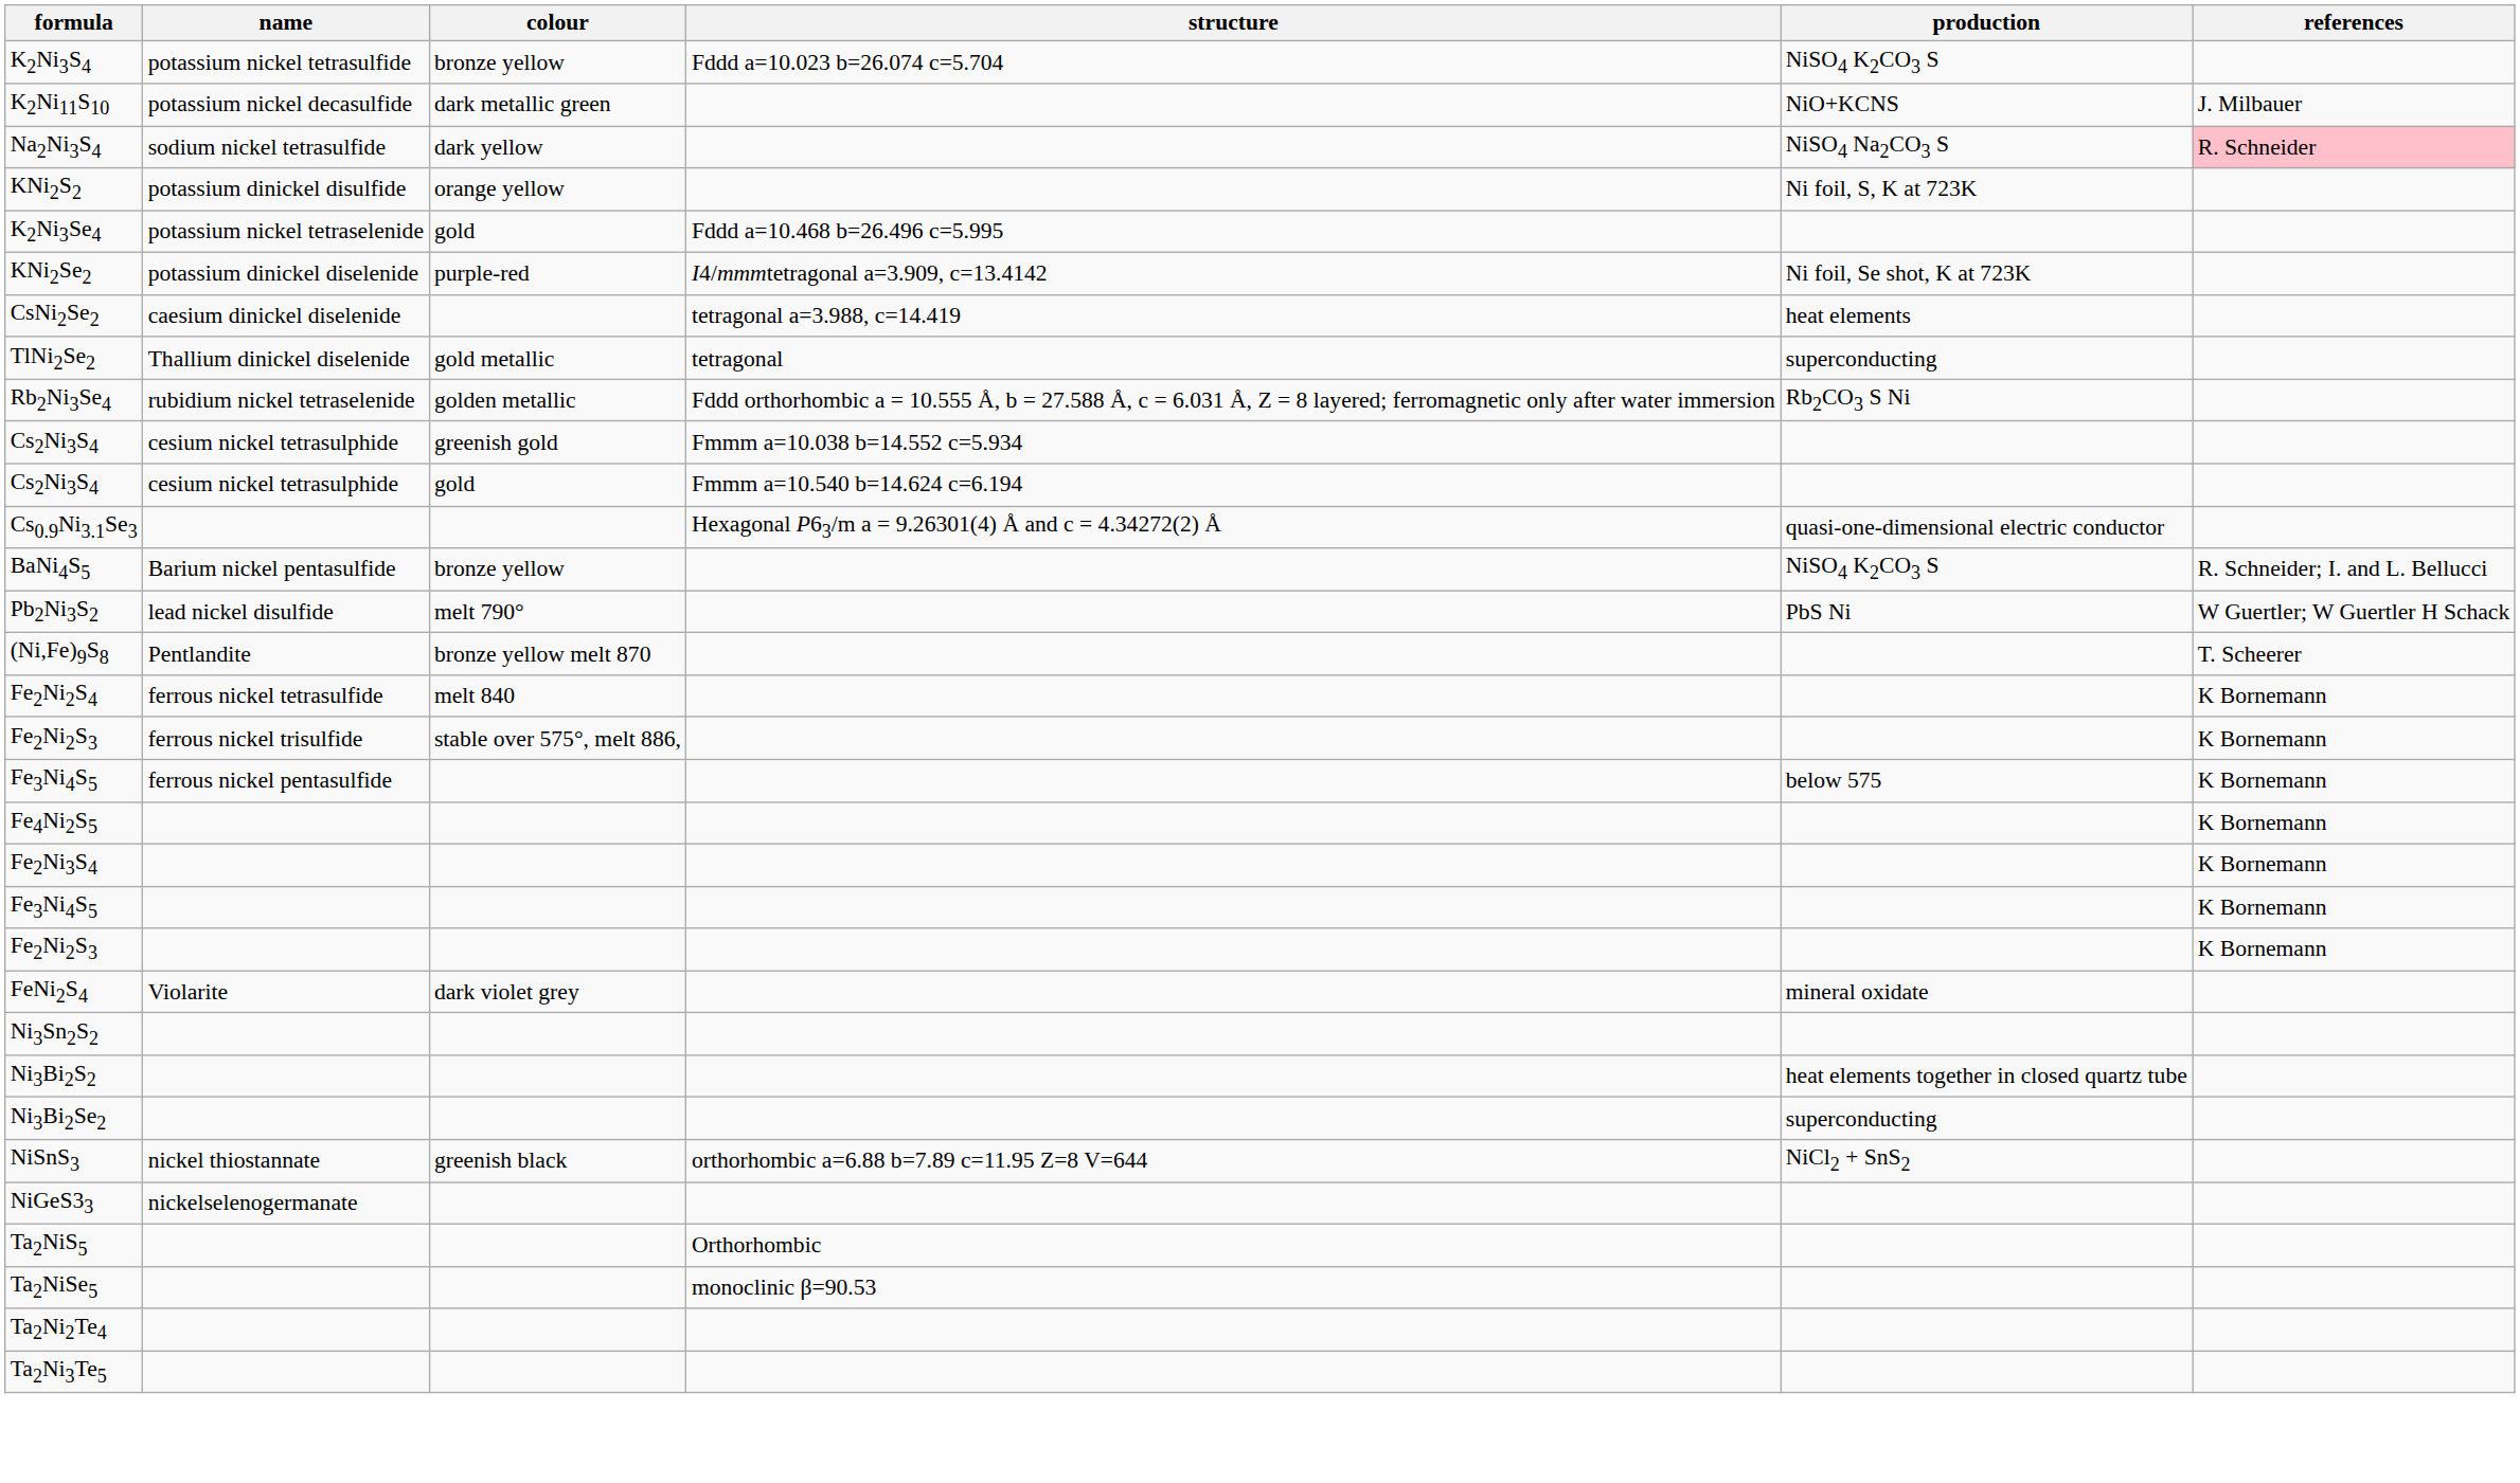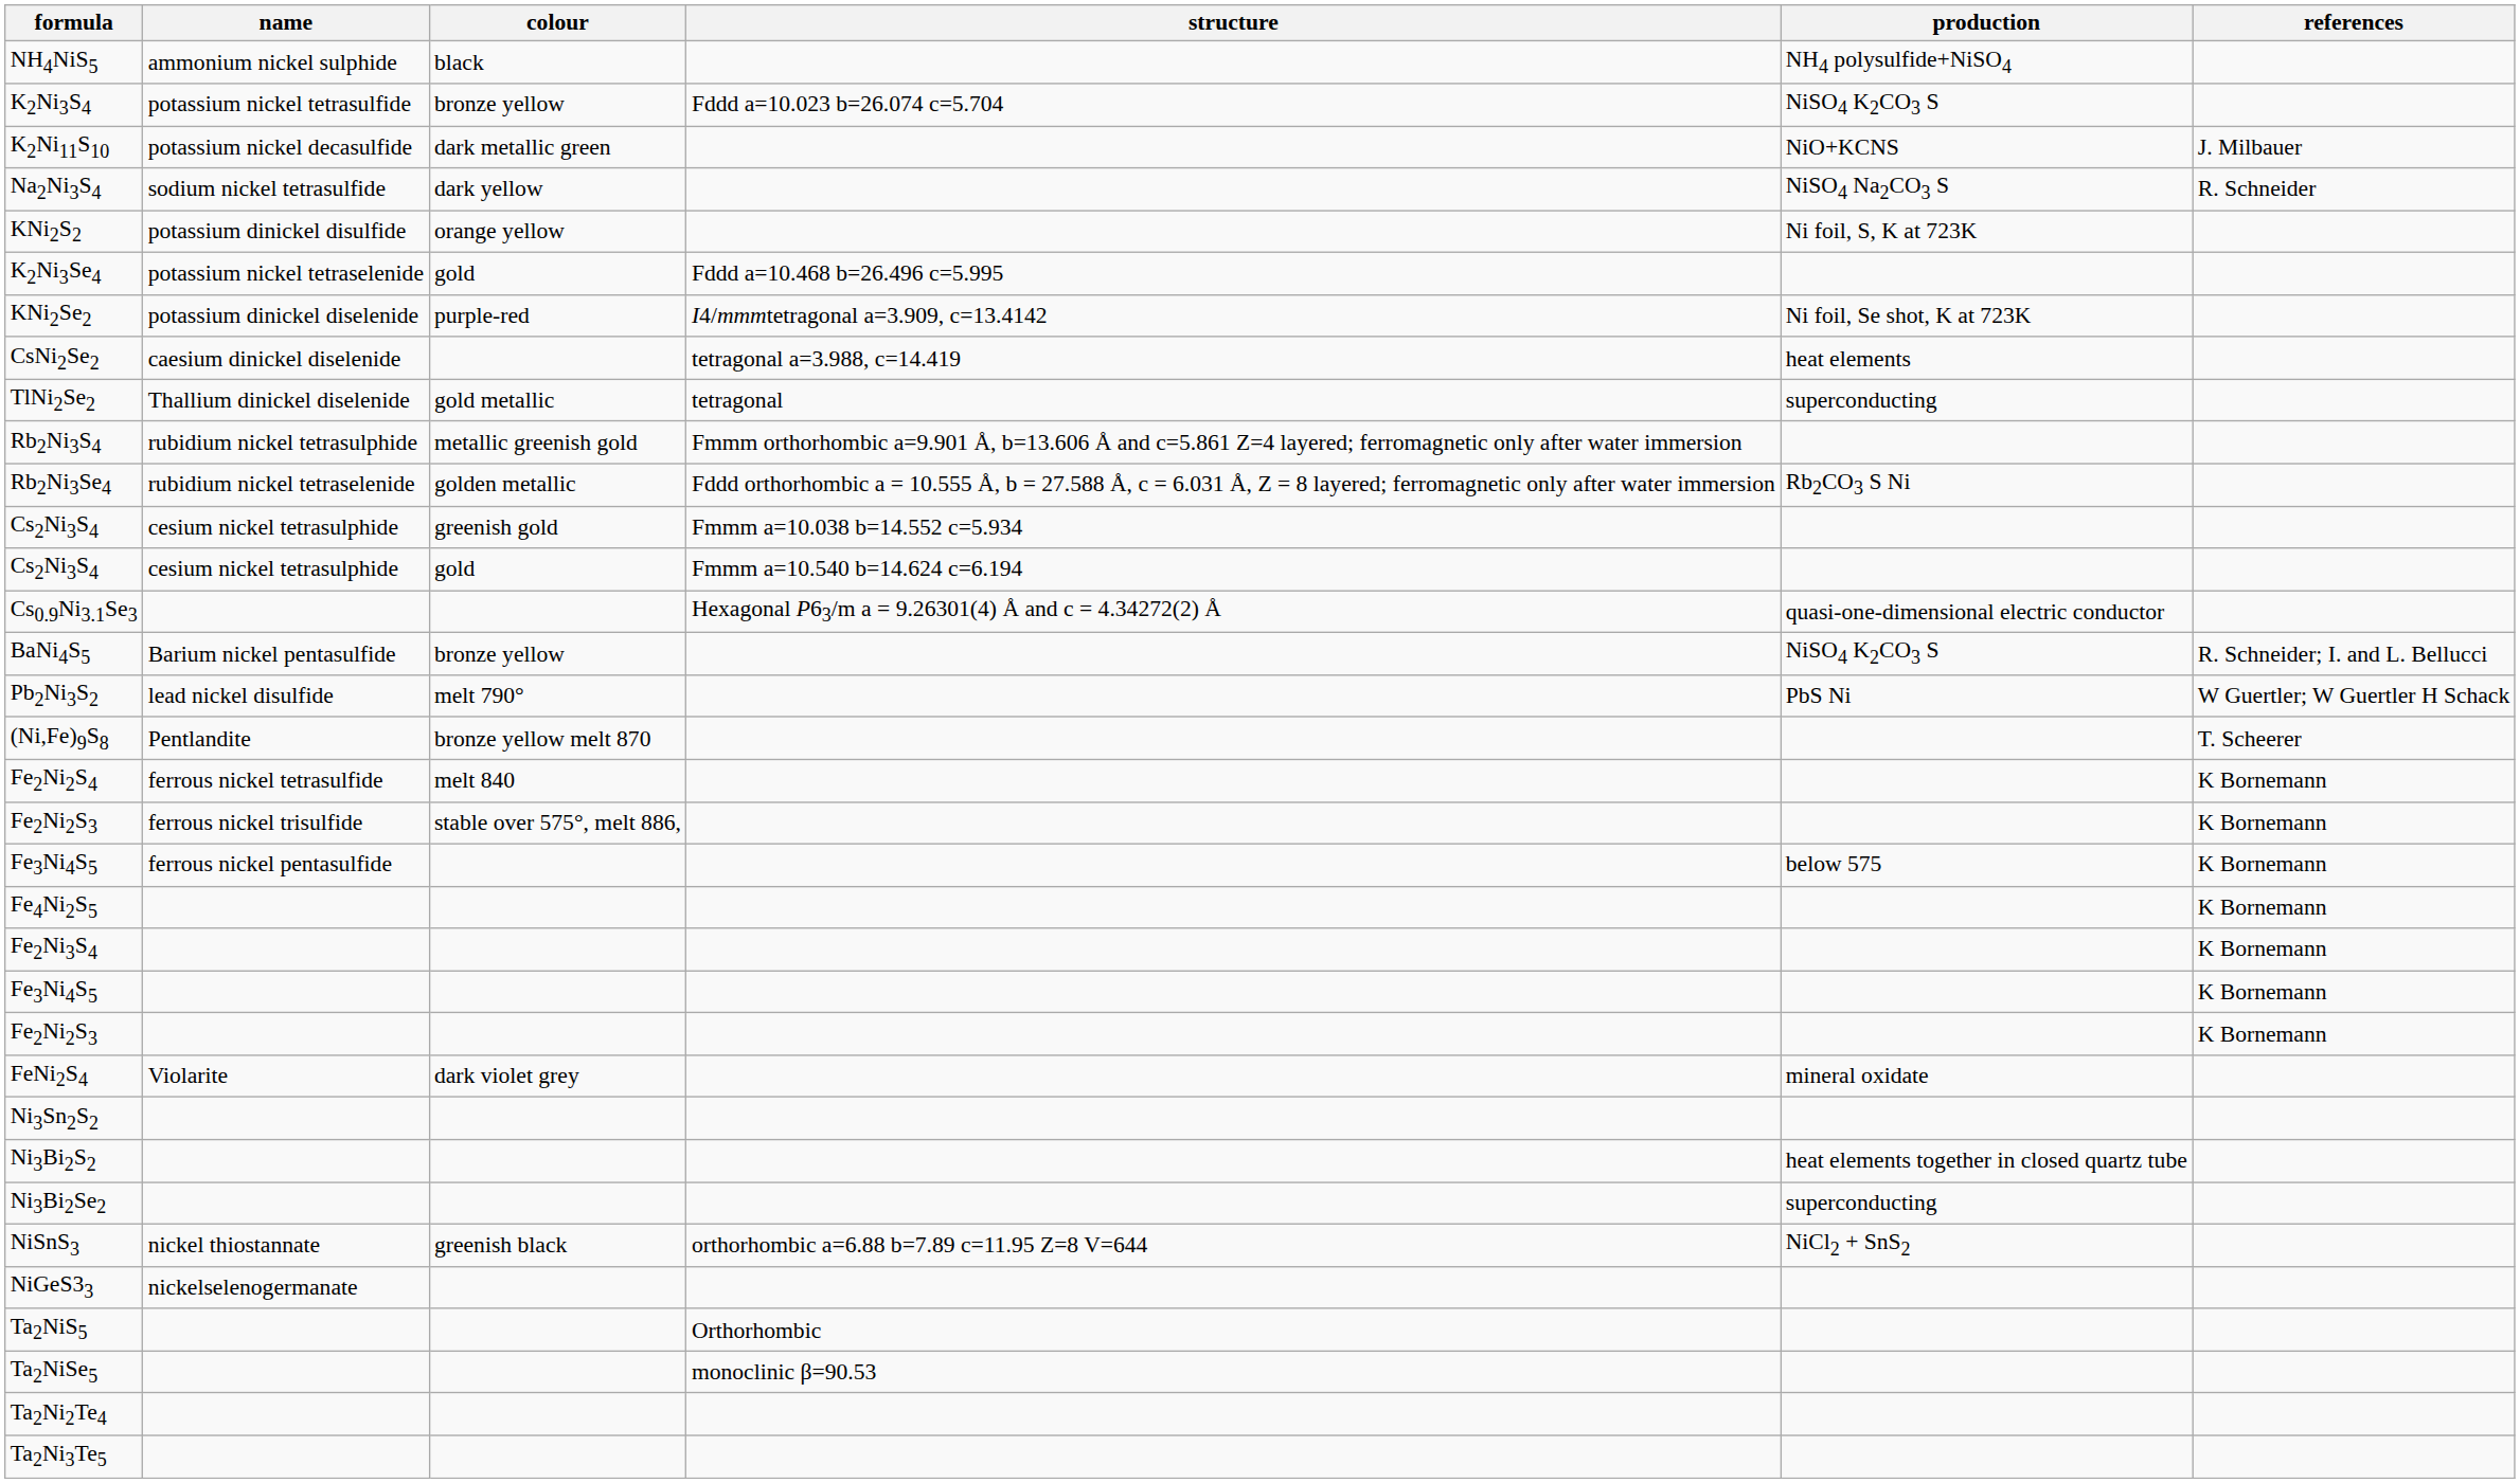+ row: NH4NiS5 | ammonium nickel sulphide | black | NH4 polysulfide+NiSO4
Na2Ni3S4 | references: pink background -> no background
+ row: Rb2Ni3S4 | rubidium nickel tetrasulphide | metallic greenish gold | Fmmm orthorhombic a=9.901 Å, b=13.606 Å and c=5.861 Z=4 layered; ferromagnetic only after water immersion
